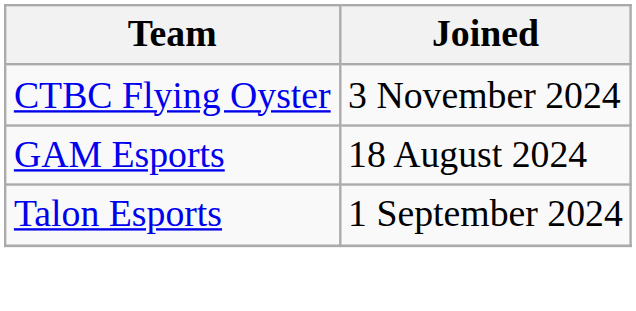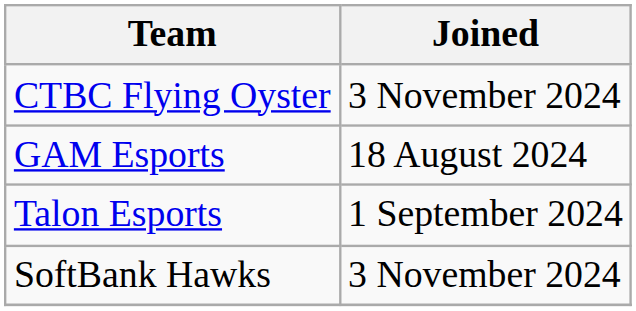+ row: SoftBank Hawks | 3 November 2024
